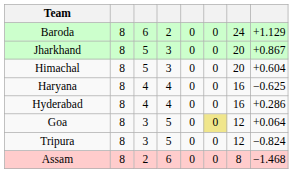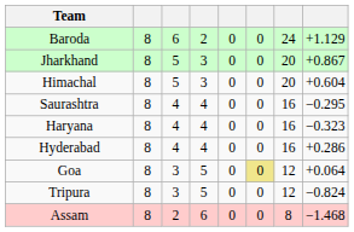+ row: Saurashtra | 8 | 4 | 4 | 0 | 0 | 16 | −0.295
Haryana | column 8: −0.625 -> −0.323
